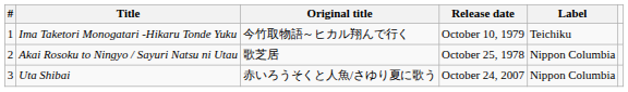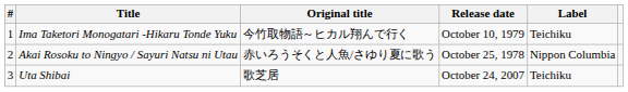Akai Rosoku to Ningyo / Sayuri Natsu ni Utau | Original title: 歌芝居 -> 赤いろうそくと人魚/さゆり夏に歌う
Uta Shibai | Original title: 赤いろうそくと人魚/さゆり夏に歌う -> 歌芝居
Uta Shibai | Label: Nippon Columbia -> Teichiku
